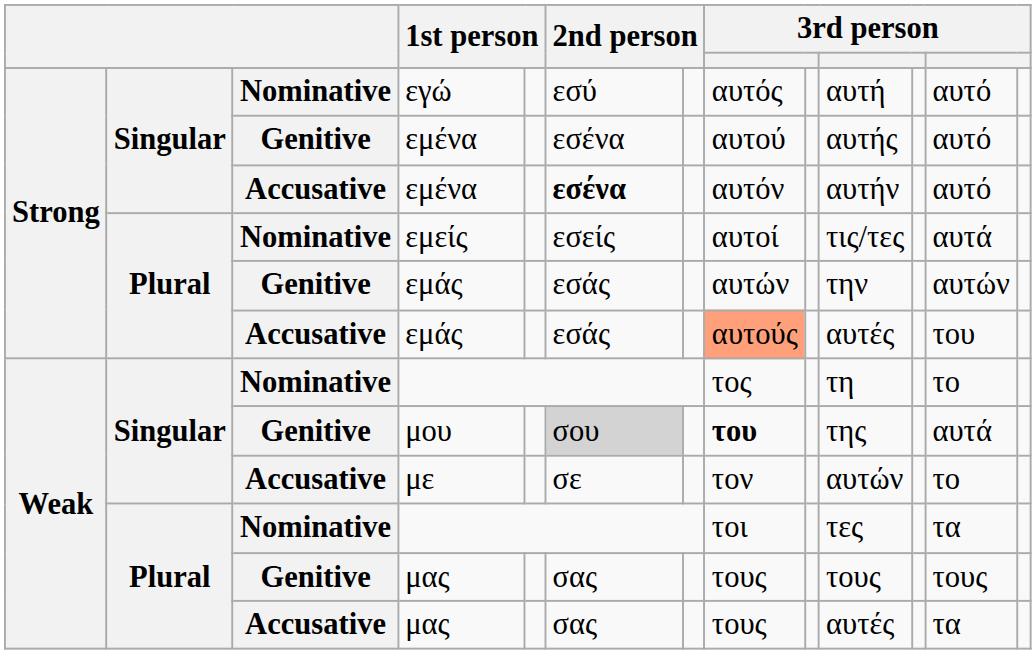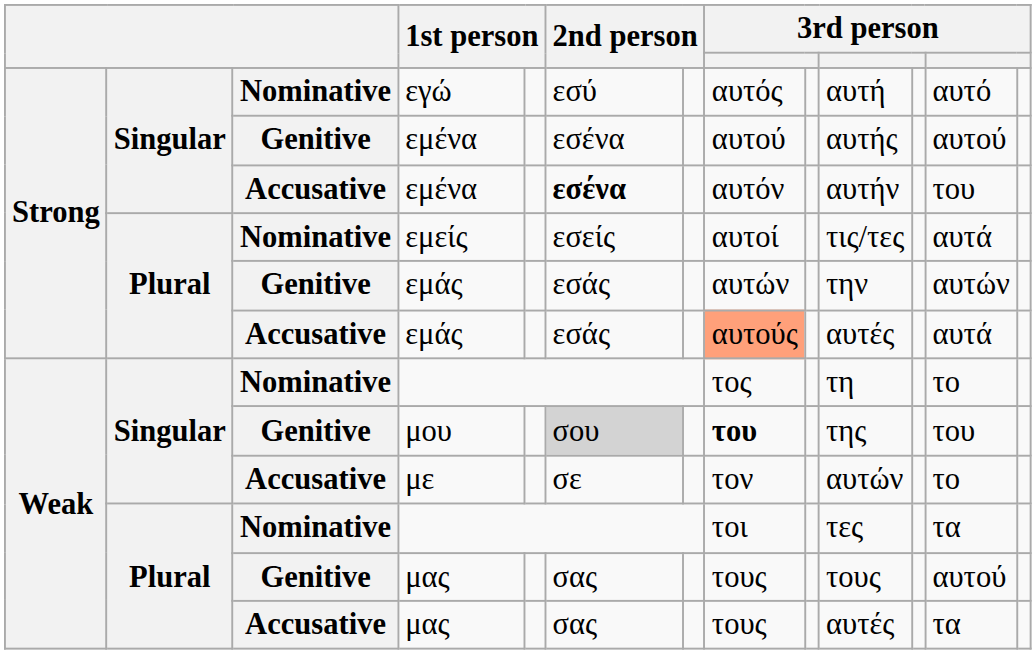Genitive / εμένα | column 12: αυτό -> αυτού
Accusative / εμένα | column 12: αυτό -> του
Accusative / εμάς | column 12: του -> αυτά
μου | column 12: αυτά -> του
Genitive / μας | column 12: τους -> αυτού
